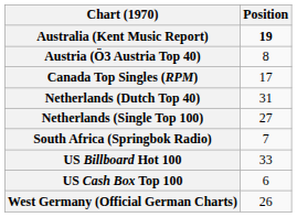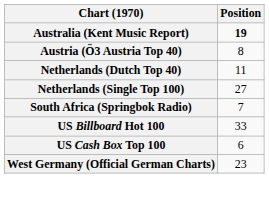- row: Canada Top Singles (RPM) | 17
Netherlands (Dutch Top 40) | Position: 31 -> 11
West Germany (Official German Charts) | Position: 26 -> 23
